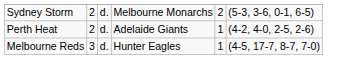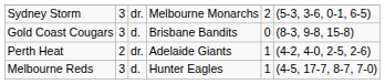Sydney Storm | column 2: 2 -> 3
Sydney Storm | column 3: d. -> dr.
+ row: Gold Coast Cougars | 3 | d. | Brisbane Bandits | 0 | (8-3, 9-8, 15-8)
Perth Heat | column 3: d. -> dr.
